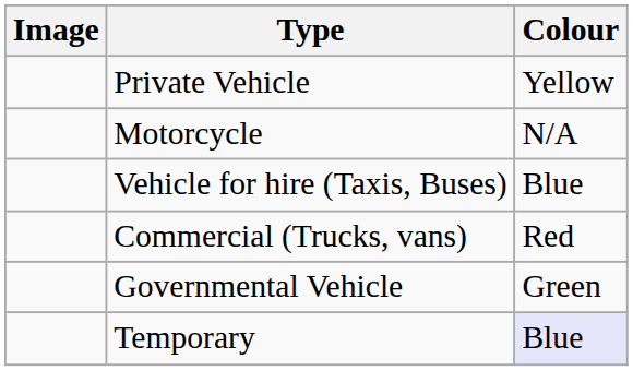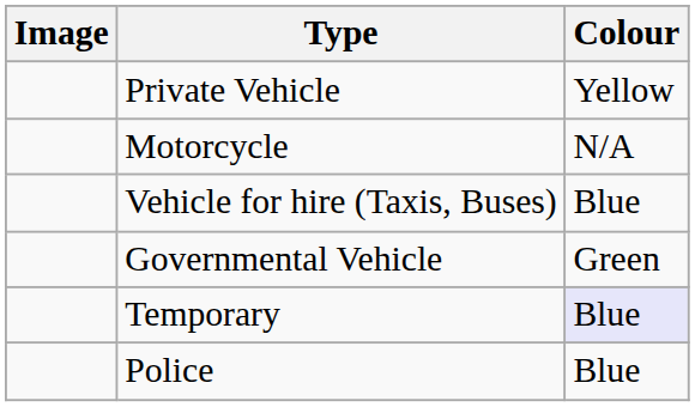- row: Commercial (Trucks, vans) | Red
+ row: Police | Blue
